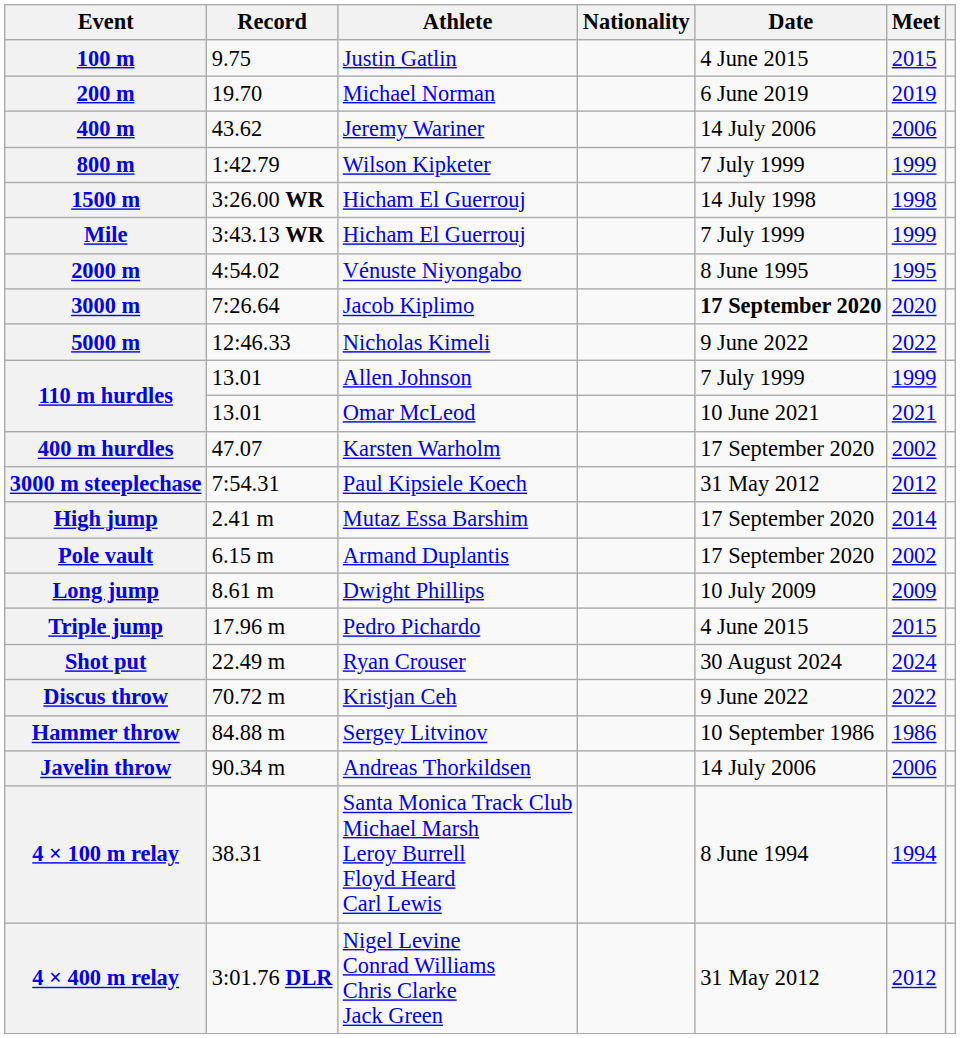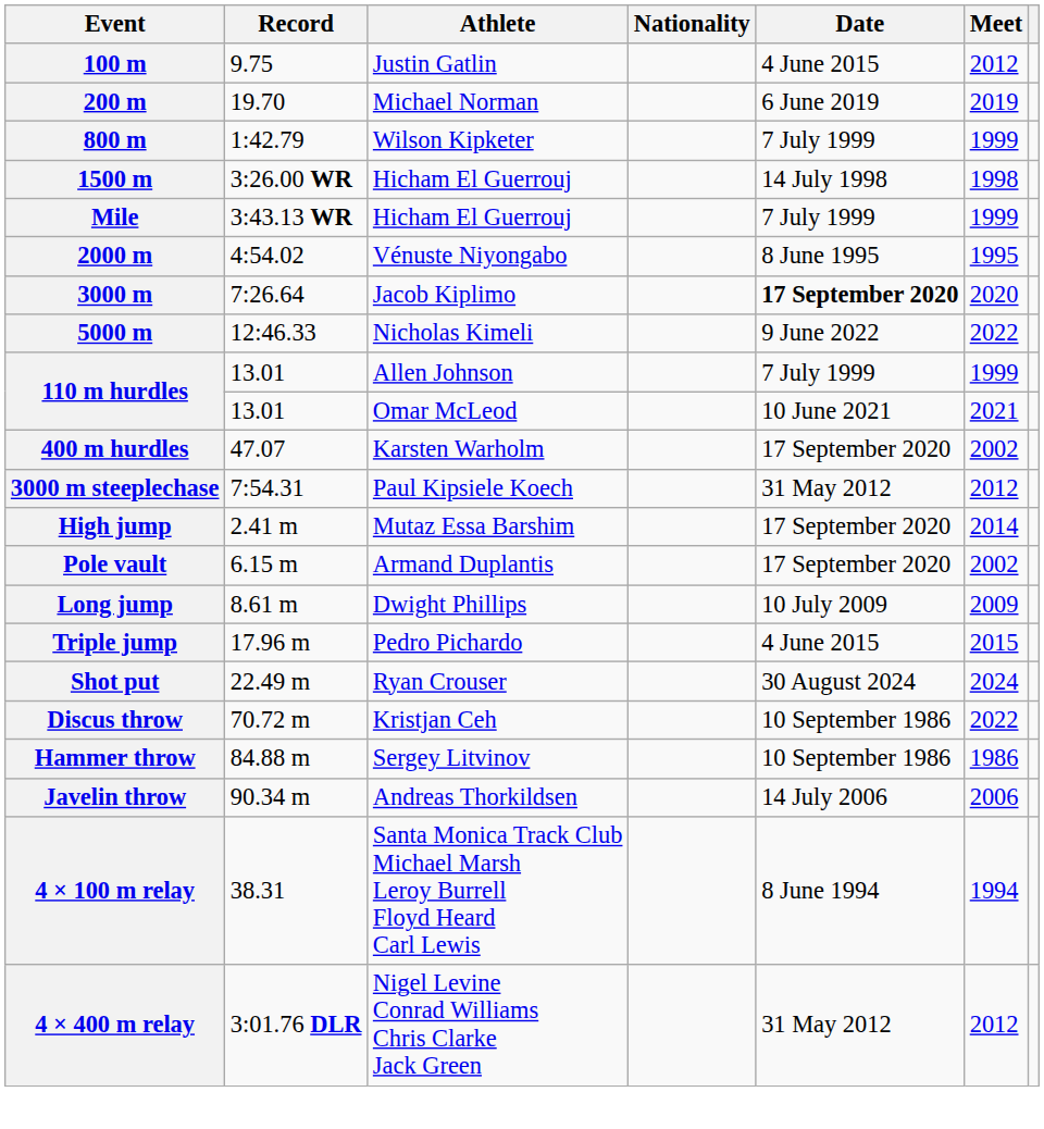100 m | Meet: 2015 -> 2012
- row: 400 m | 43.62 | Jeremy Wariner | 14 July 2006 | 2006
Discus throw | Date: 9 June 2022 -> 10 September 1986
